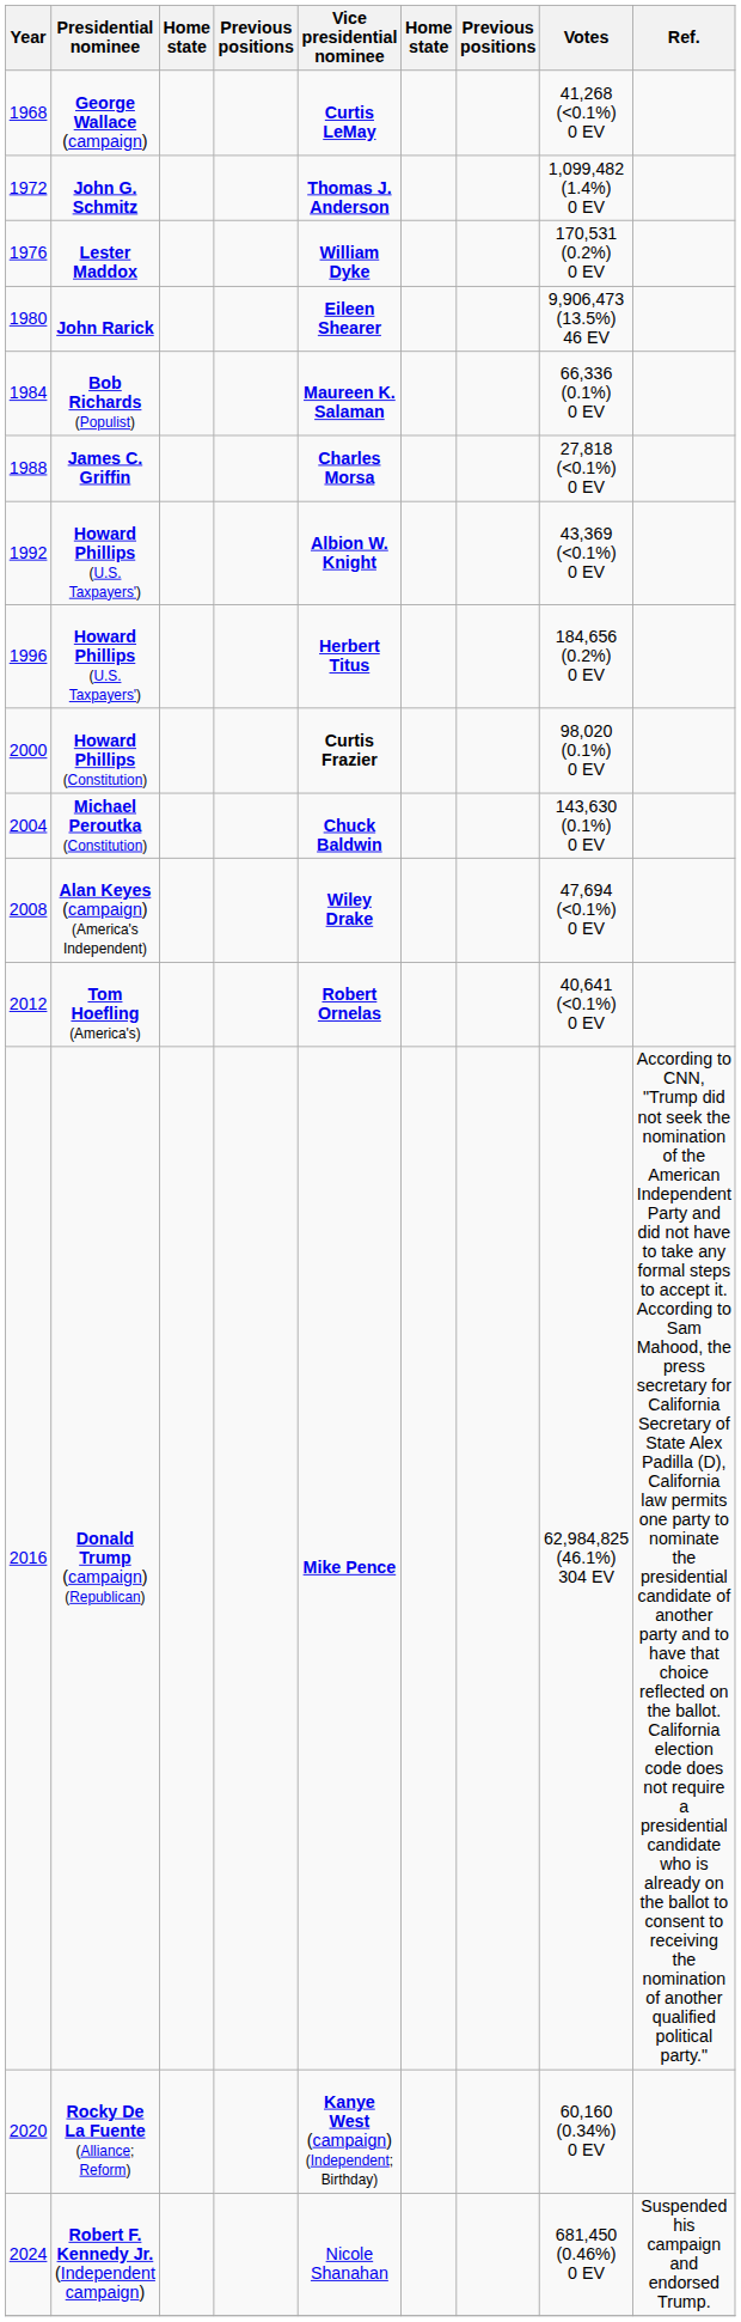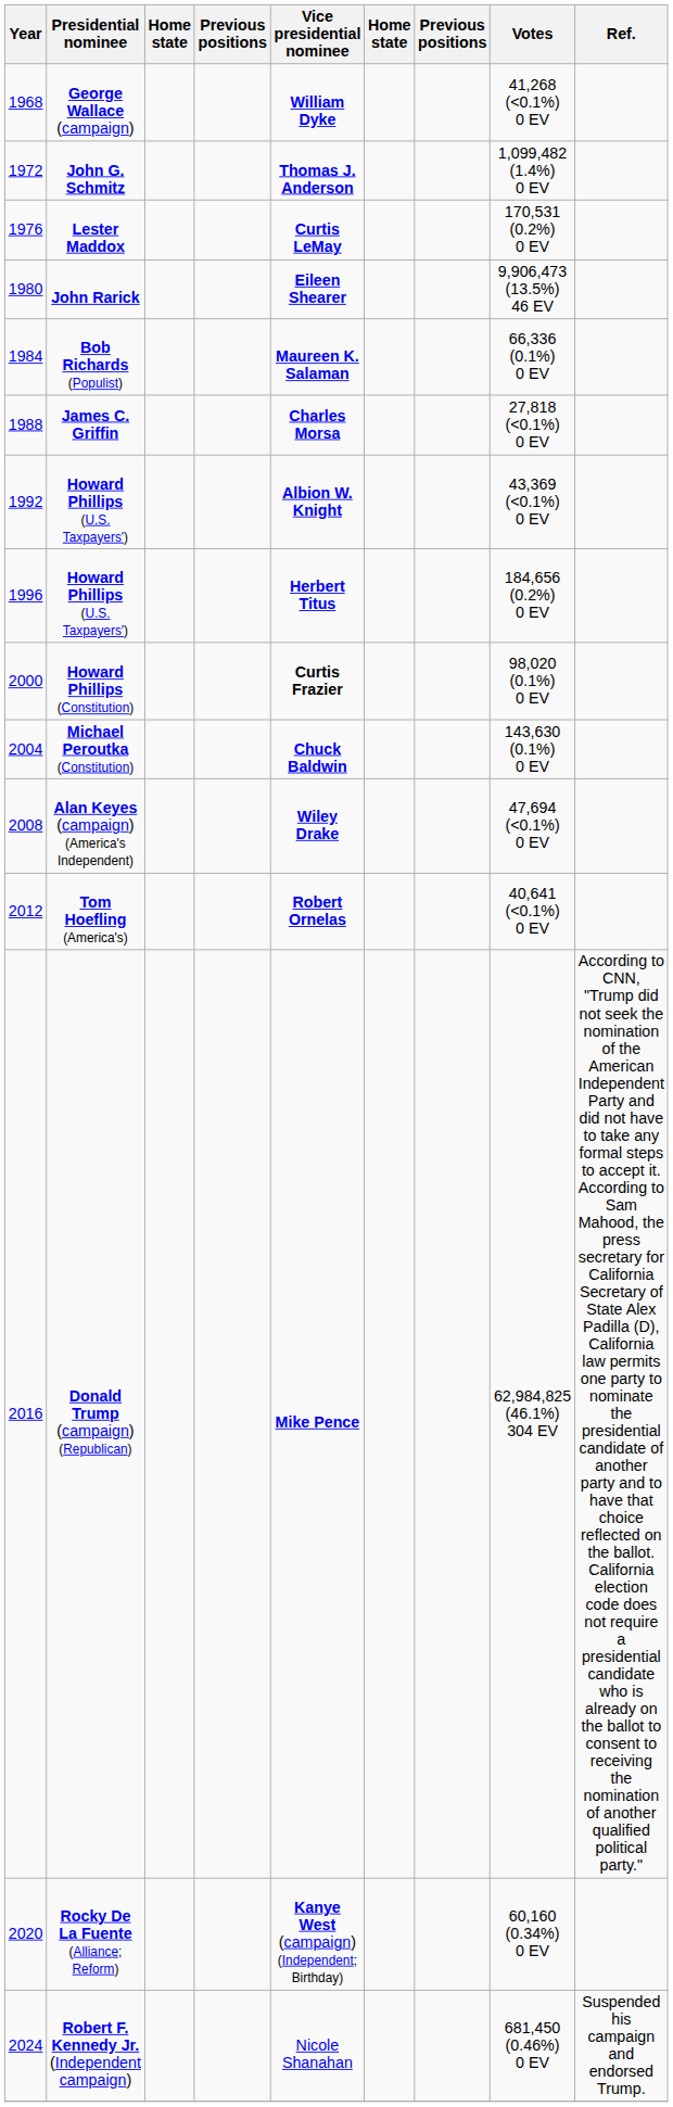George Wallace (campaign) | Vice presidential nominee: Curtis LeMay -> William Dyke
Lester Maddox | Vice presidential nominee: William Dyke -> Curtis LeMay
